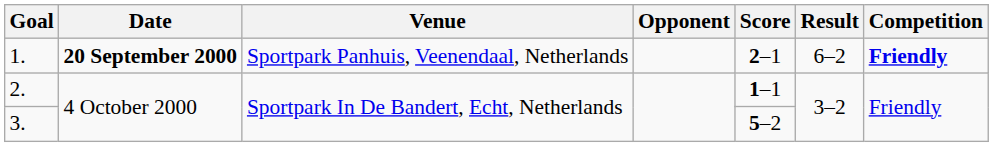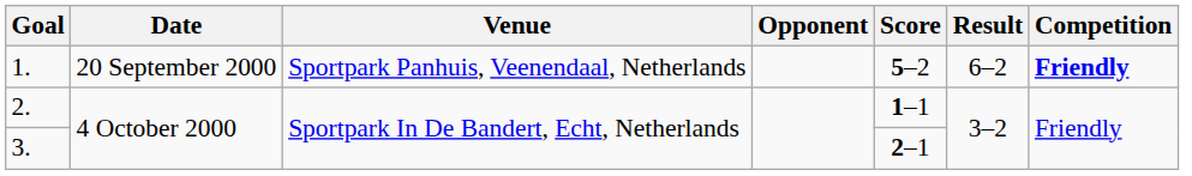1. | Date: bold -> normal
1. | Score: 2–1 -> 5–2
3. | Score: 5–2 -> 2–1
